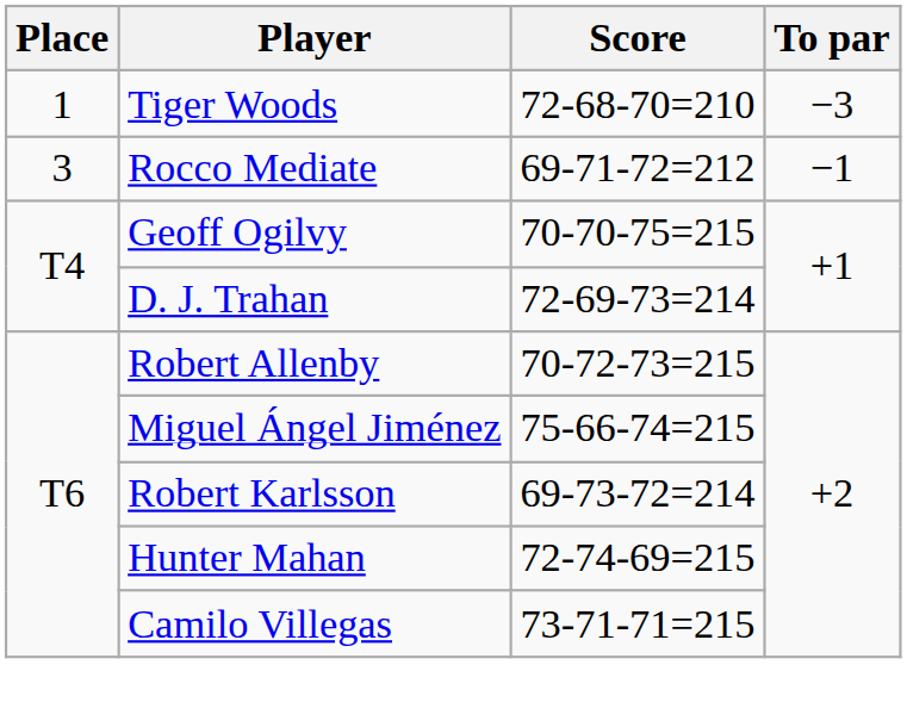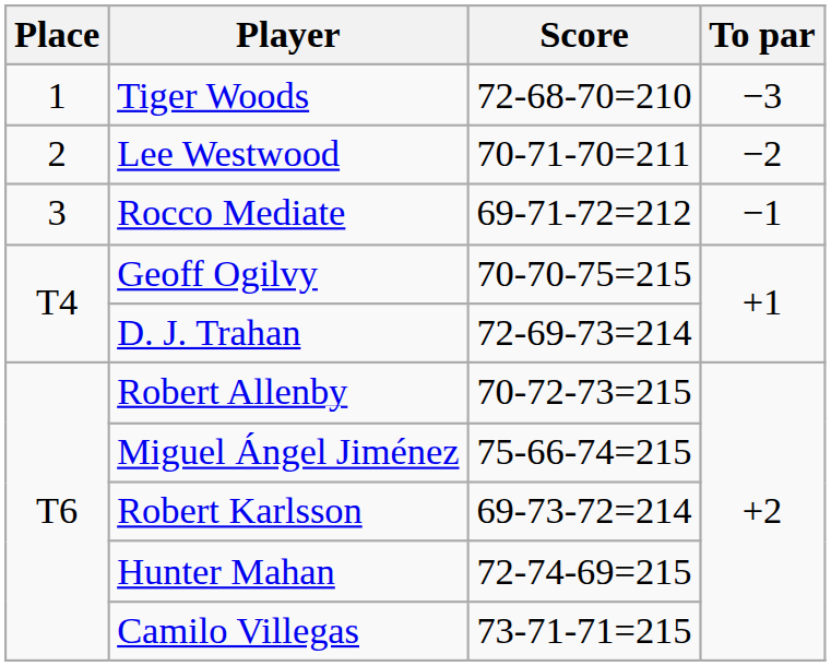+ row: 2 | Lee Westwood | 70-71-70=211 | −2
